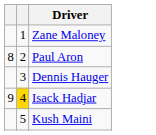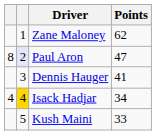+ column: Points | 62 | 47 | 41 | 34 | 33
Paul Aron | column 2: no background -> lavender background
Isack Hadjar | column 1: 9 -> 4
